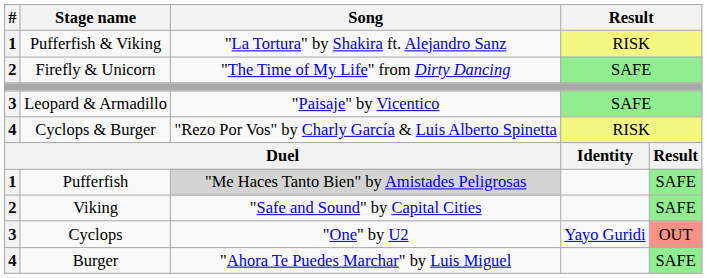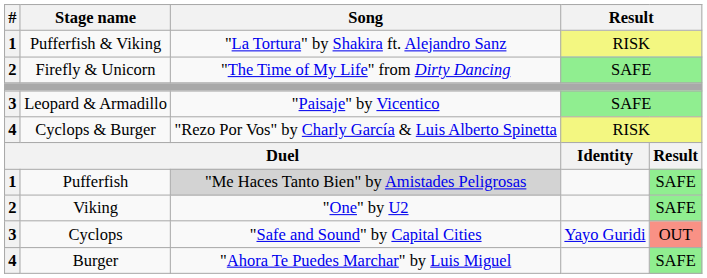Viking | Song: "Safe and Sound" by Capital Cities -> "One" by U2
Cyclops | Song: "One" by U2 -> "Safe and Sound" by Capital Cities
